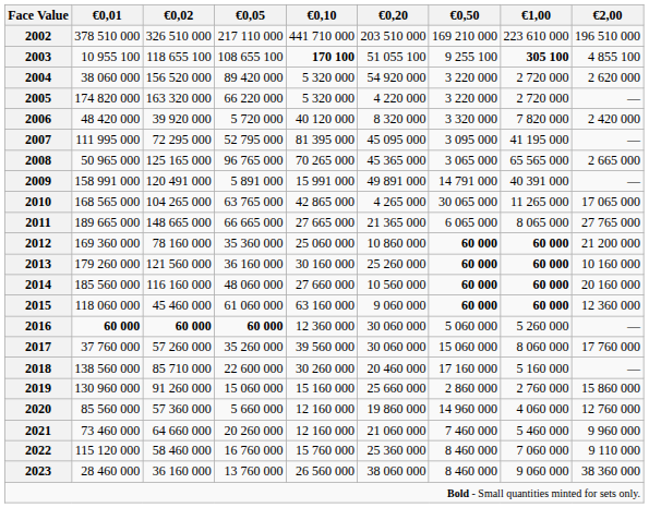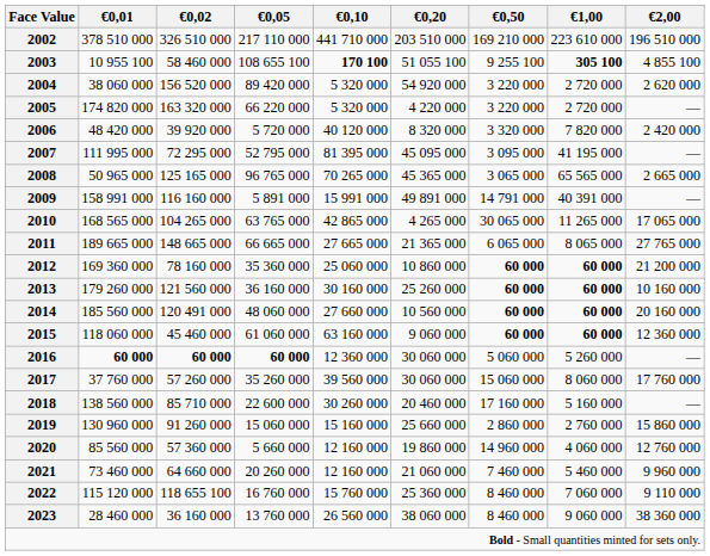2003 | €0,02: 118 655 100 -> 58 460 000
2009 | €0,02: 120 491 000 -> 116 160 000
2014 | €0,02: 116 160 000 -> 120 491 000
2022 | €0,02: 58 460 000 -> 118 655 100
